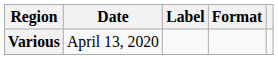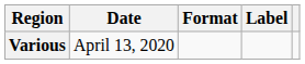columns swapped: Format <-> Label
